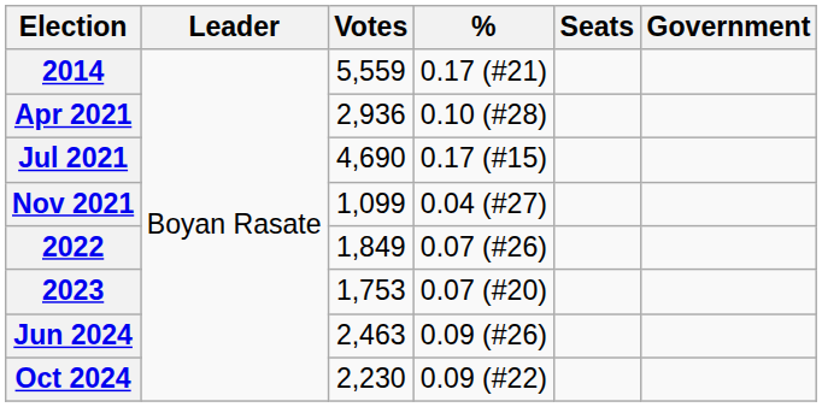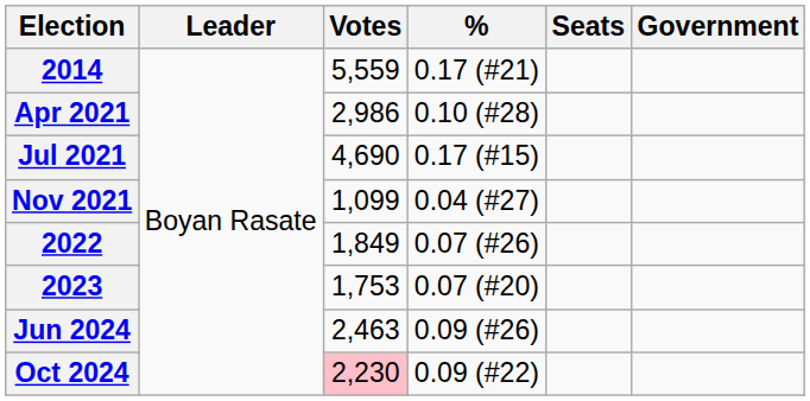Apr 2021 | Votes: 2,936 -> 2,986
Oct 2024 | Votes: no background -> pink background
